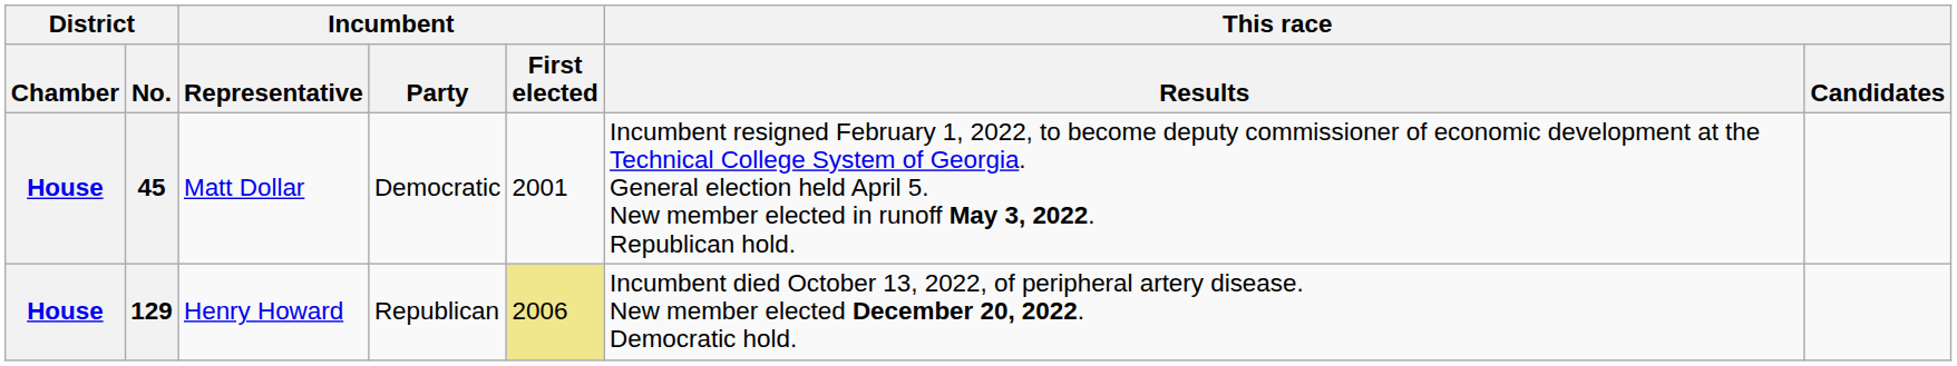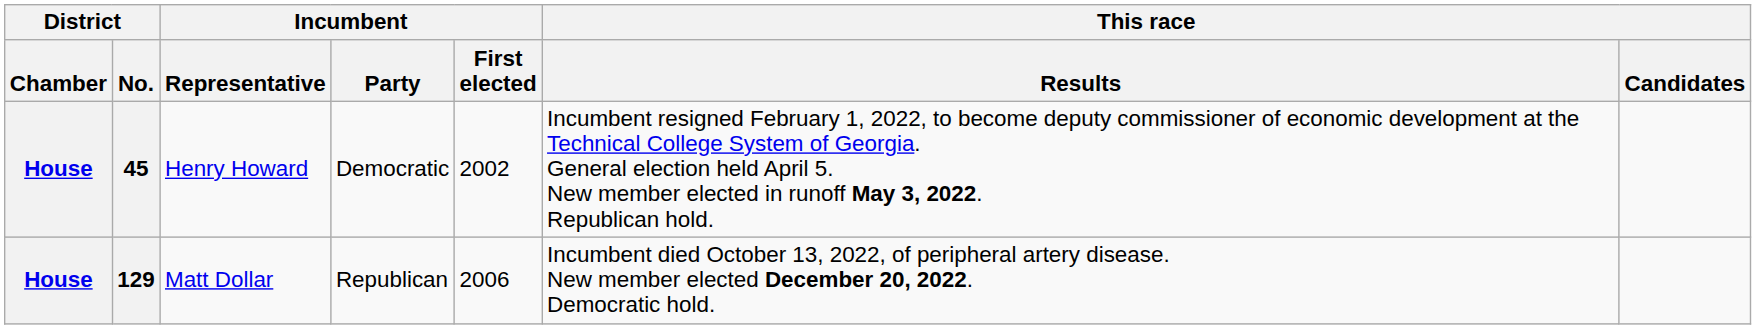45 | Incumbent / Representative: Matt Dollar -> Henry Howard
45 | Incumbent / First elected: 2001 -> 2002
129 | Incumbent / Representative: Henry Howard -> Matt Dollar
129 | Incumbent / First elected: khaki background -> no background
